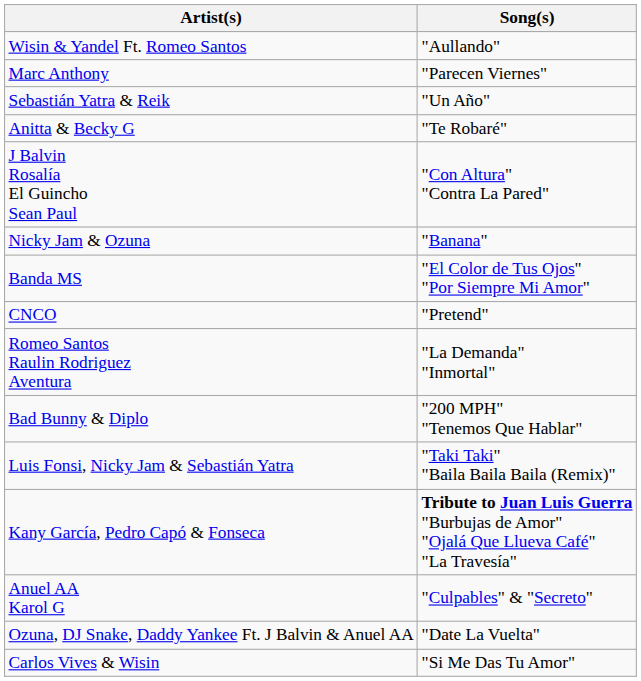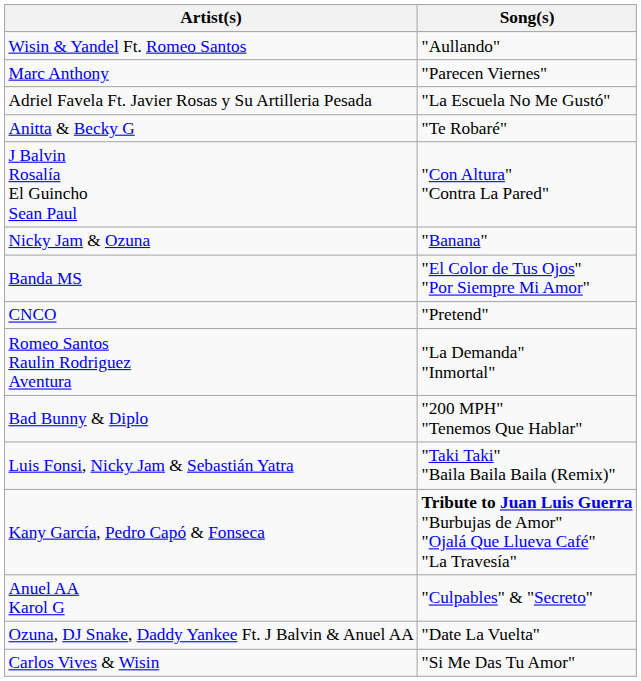+ row: Adriel Favela Ft. Javier Rosas y Su Artilleria Pesada | "La Escuela No Me Gustó"
- row: Sebastián Yatra & Reik | "Un Año"
